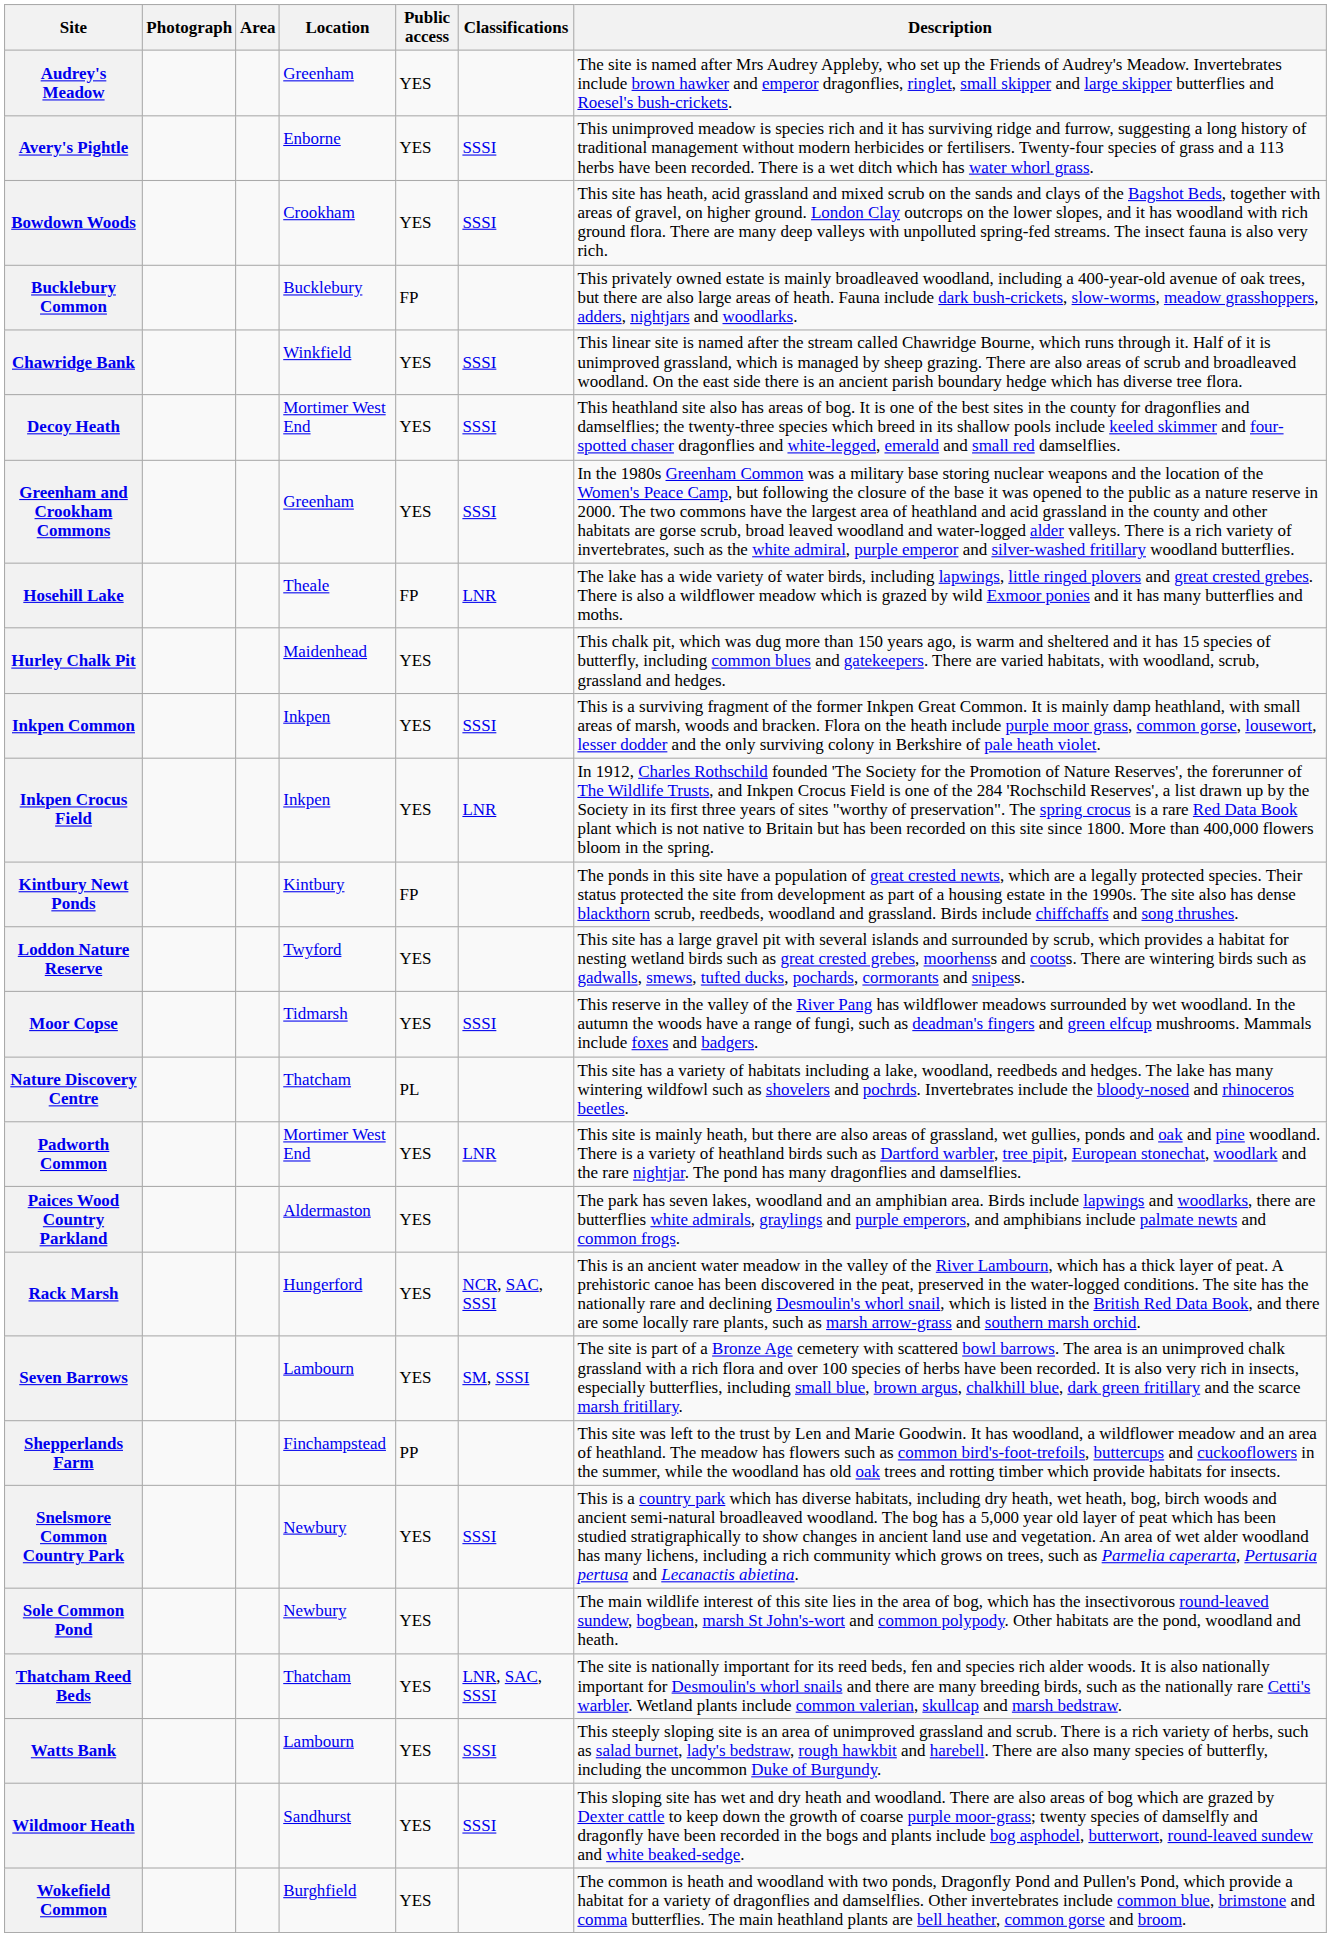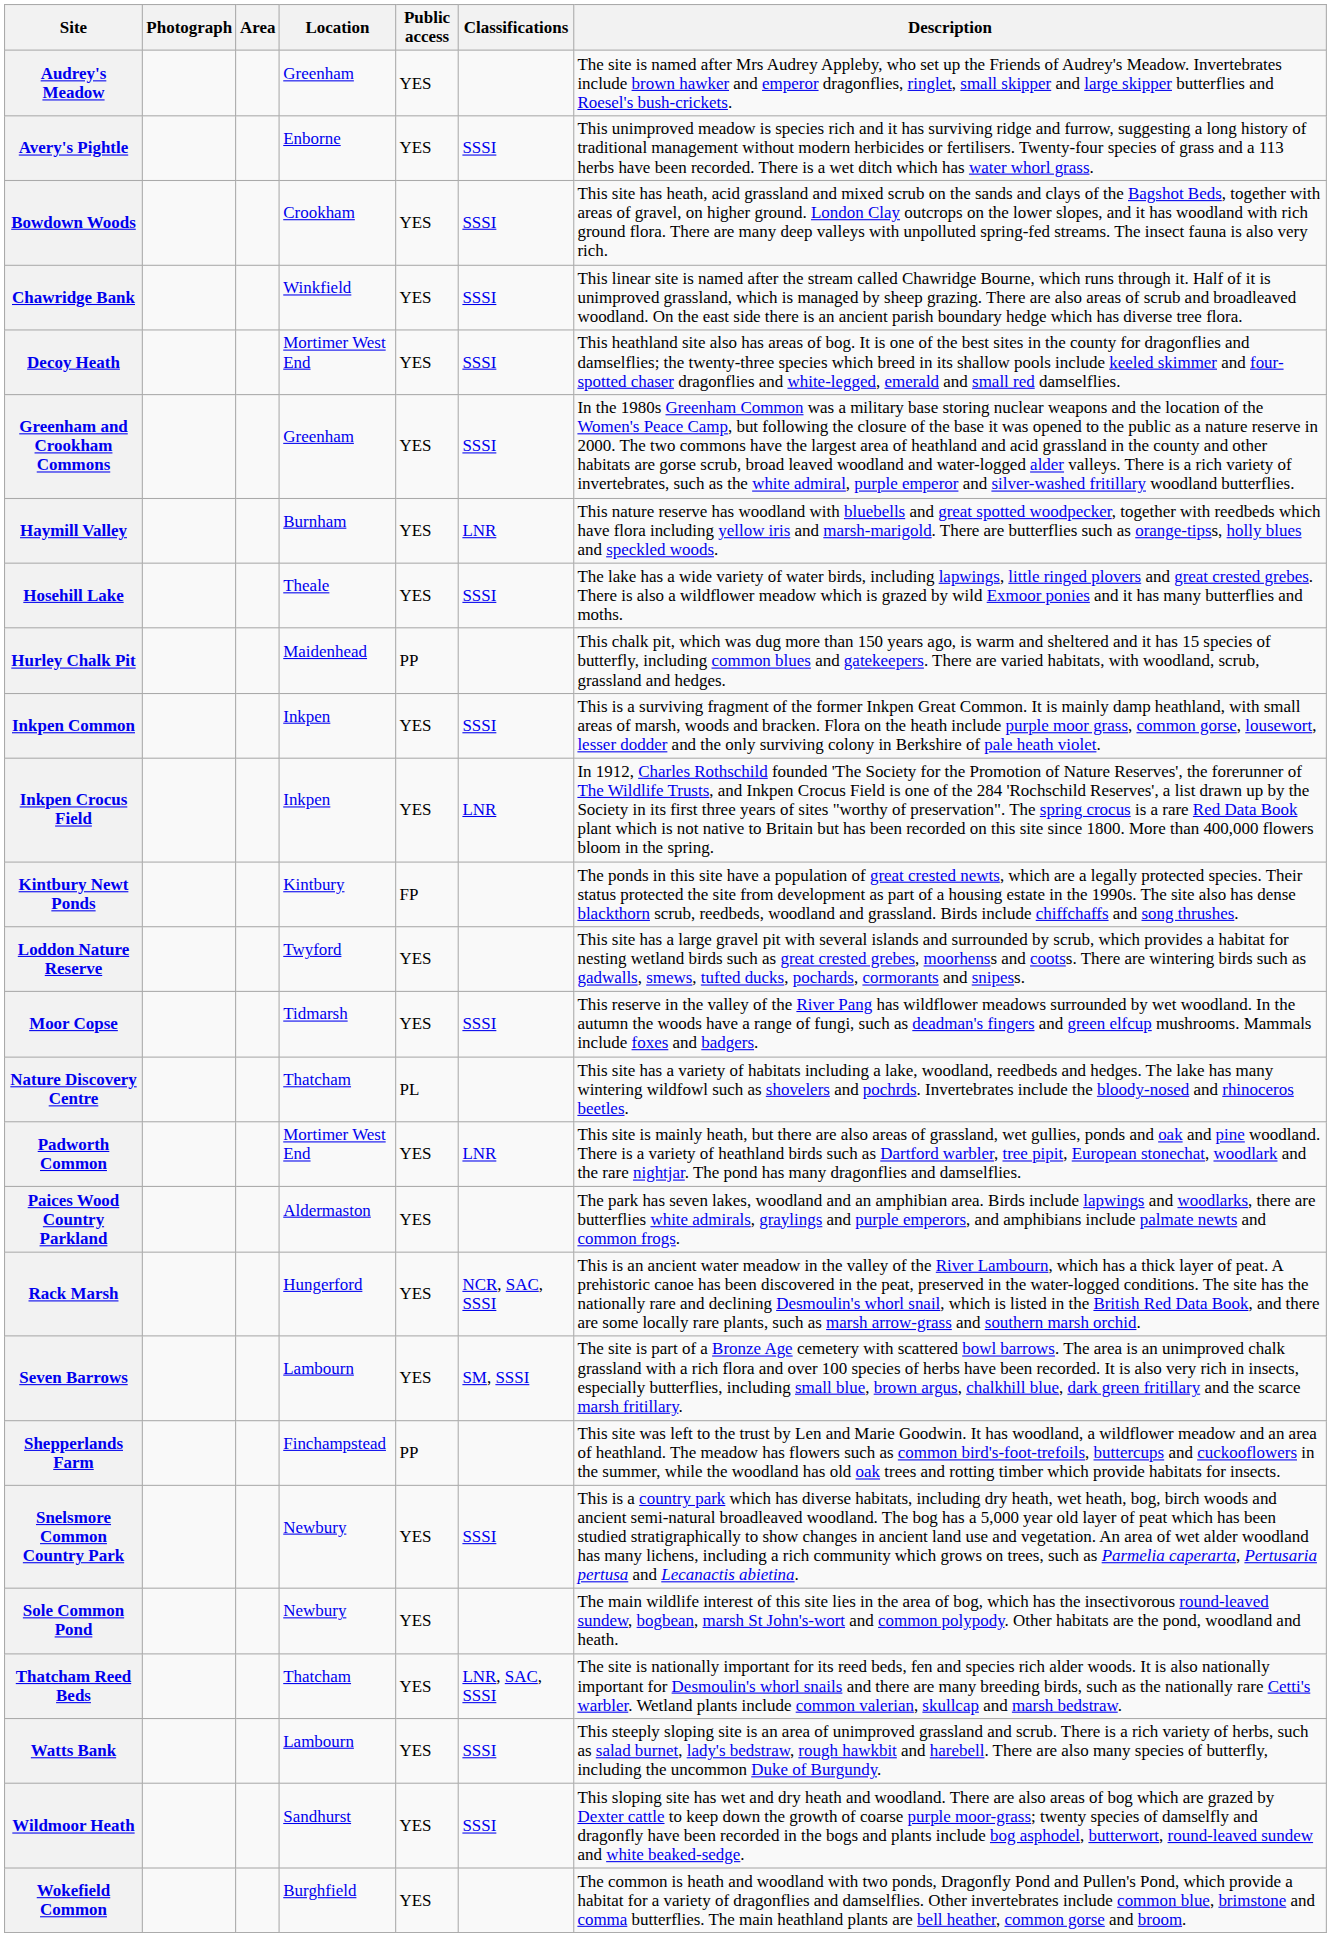- row: Bucklebury Common | Bucklebury | FP | This privately owned estate is mainly broadleaved woodland, including a 400-year-old avenue of oak trees, but there are also large areas of heath. Fauna include dark bush-crickets, slow-worms, meadow grasshoppers, adders, nightjars and woodlarks.
+ row: Haymill Valley | Burnham | YES | LNR | This nature reserve has woodland with bluebells and great spotted woodpecker, together with reedbeds which have flora including yellow iris and marsh-marigold. There are butterflies such as orange-tipss, holly blues and speckled woods.
Hosehill Lake | Public access: FP -> YES
Hosehill Lake | Classifications: LNR -> SSSI
Hurley Chalk Pit | Public access: YES -> PP
